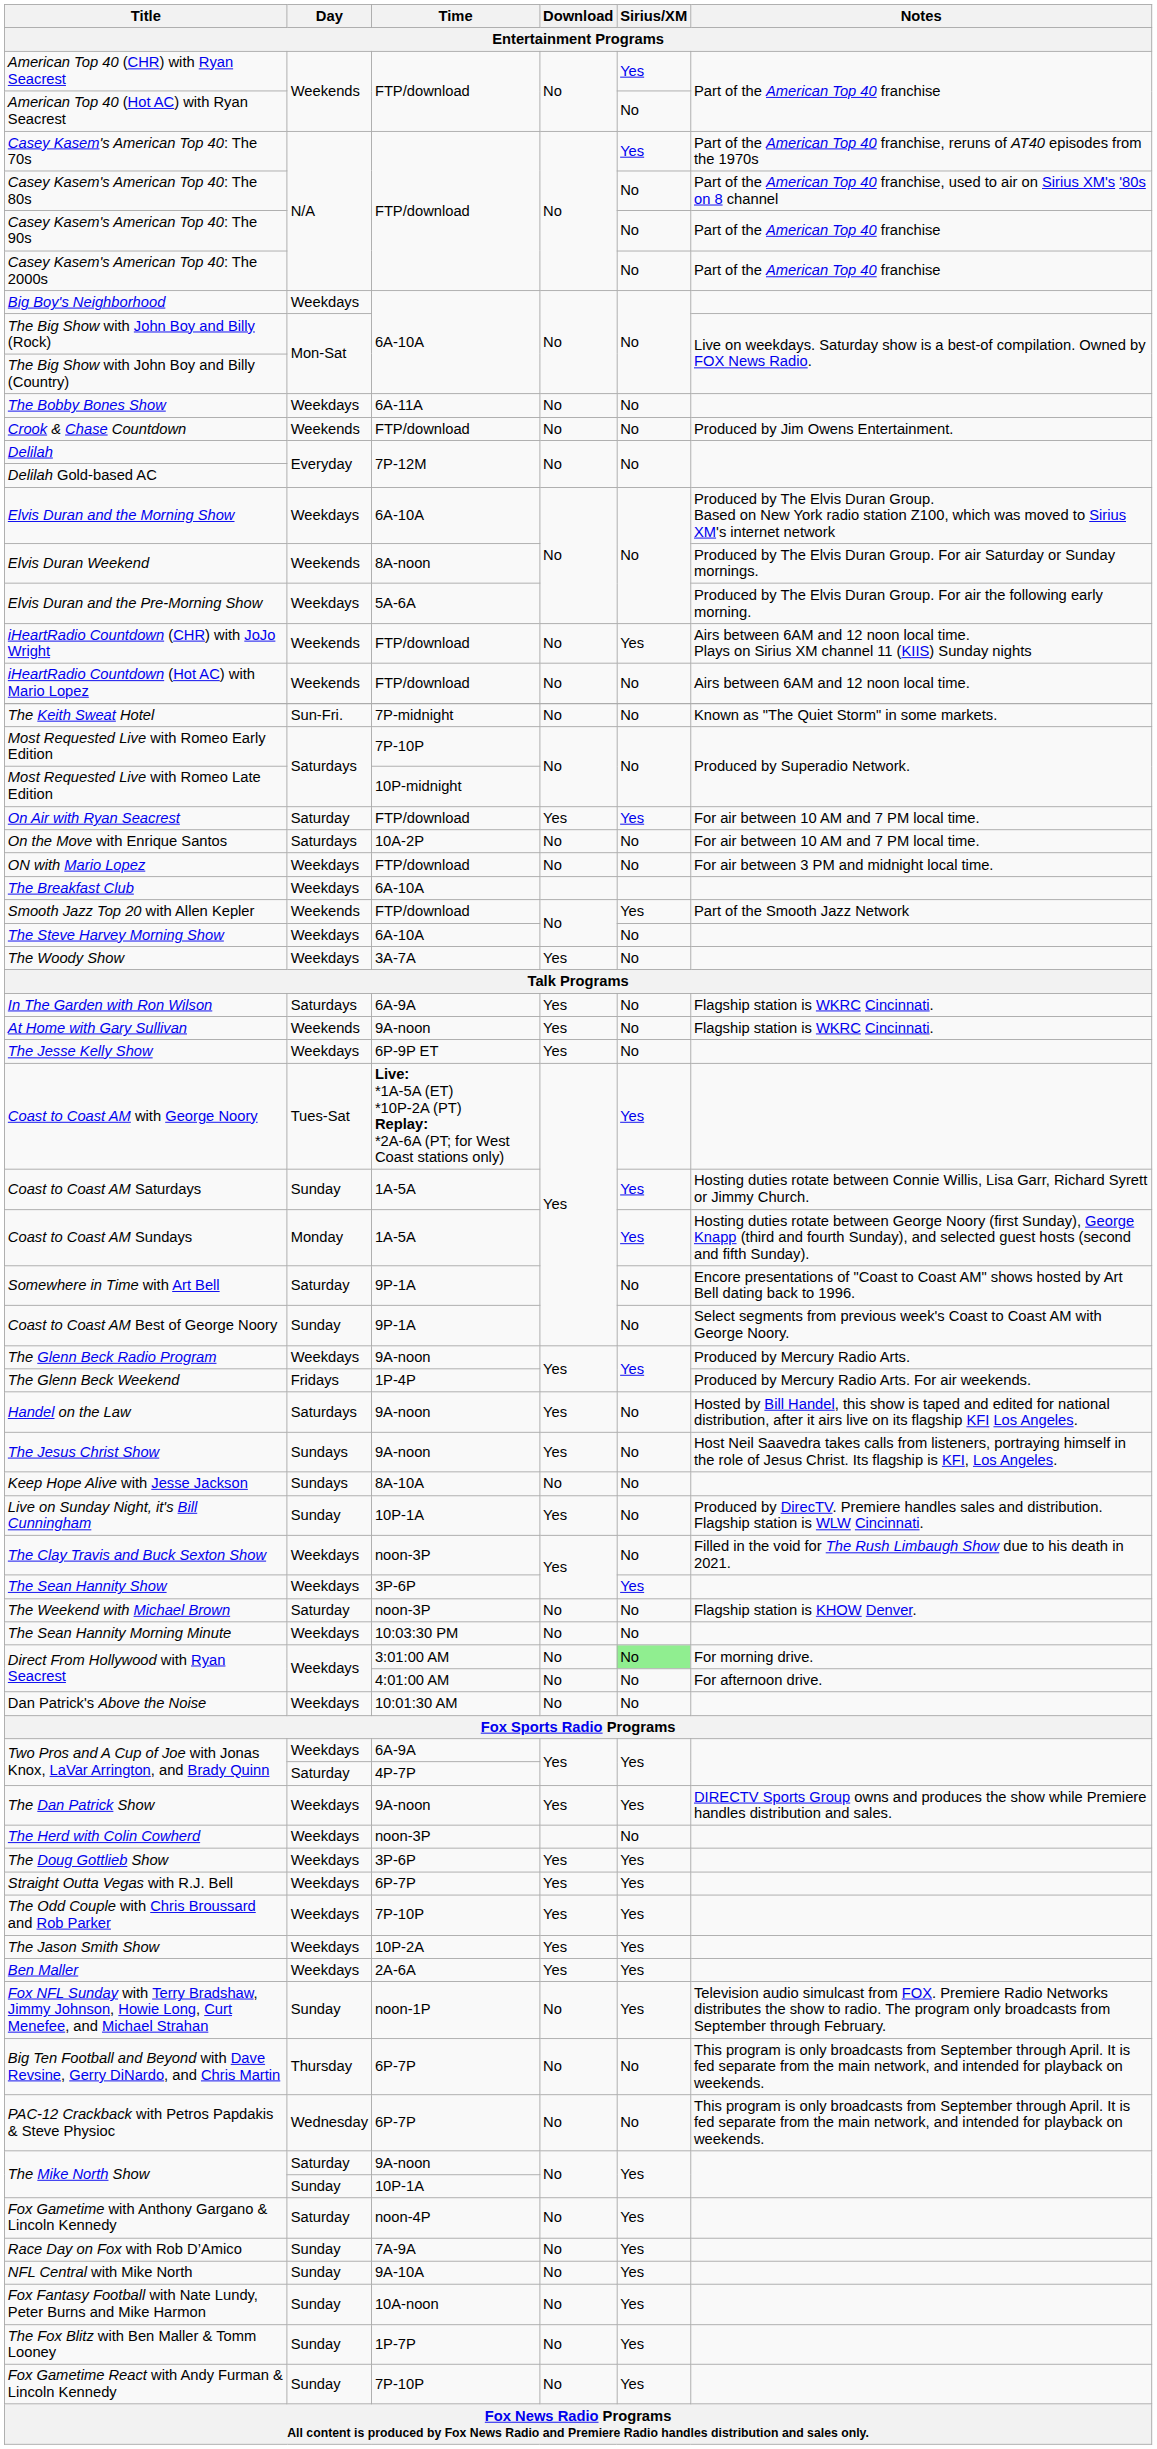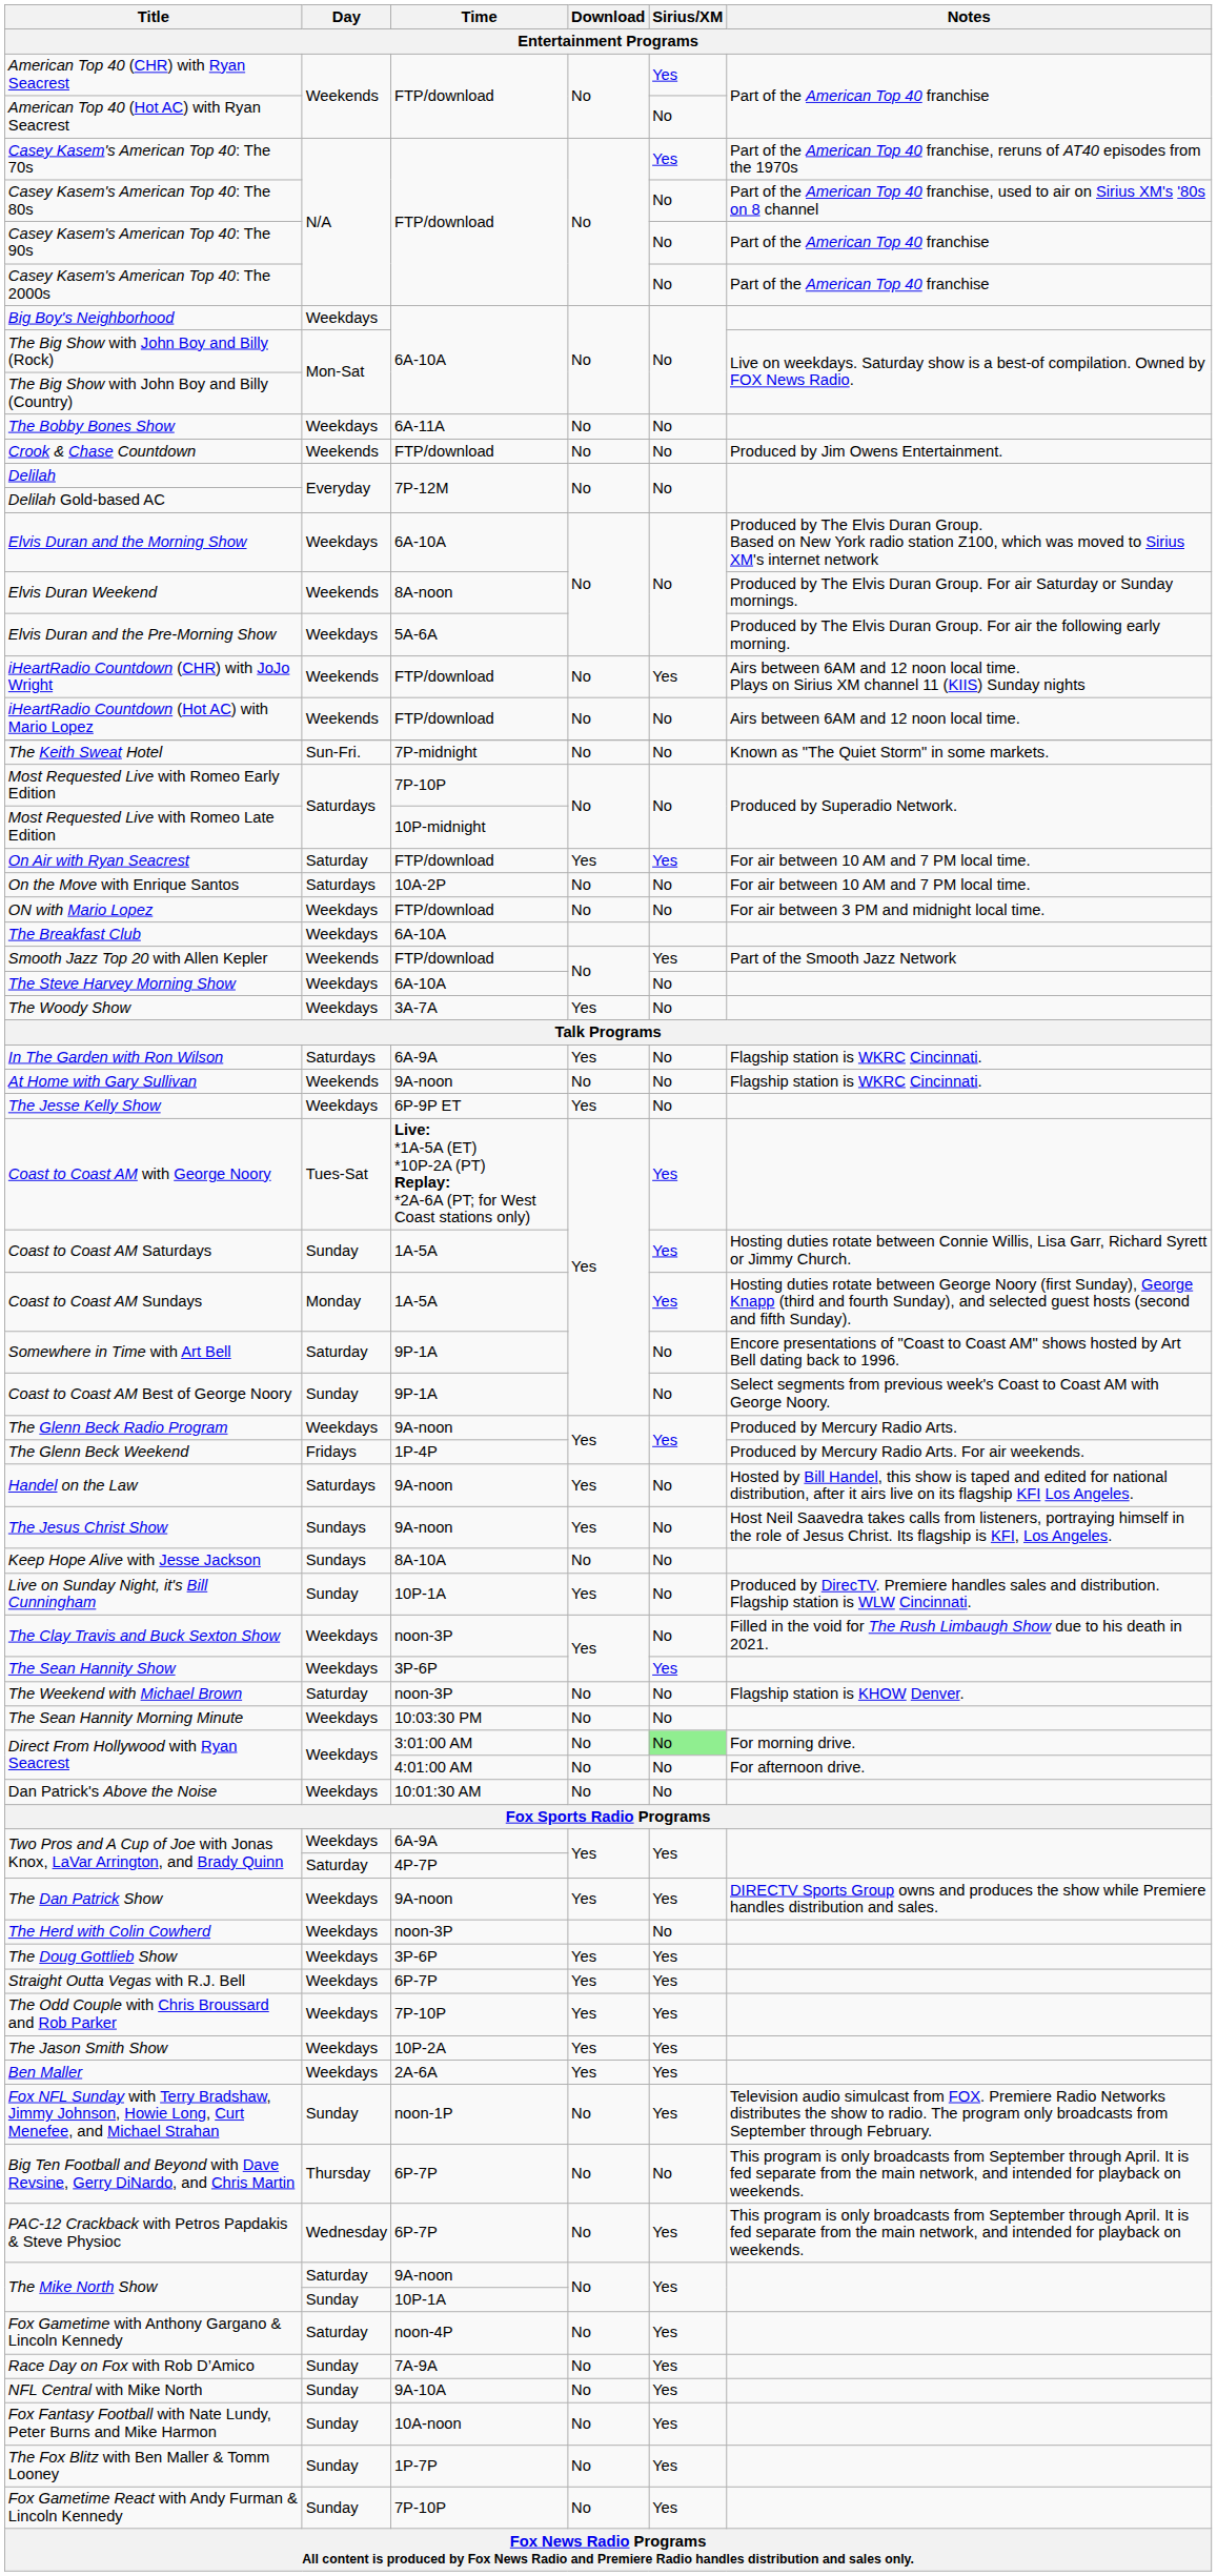At Home with Gary Sullivan | Download: Yes -> No
PAC-12 Crackback with Petros Papdakis & Steve Physioc | Sirius/XM: No -> Yes
